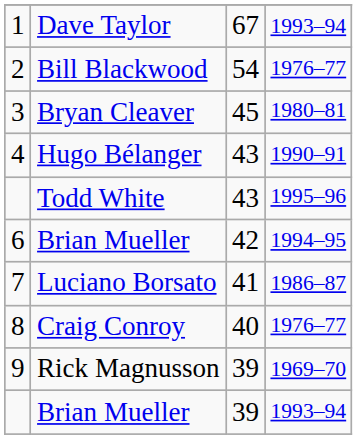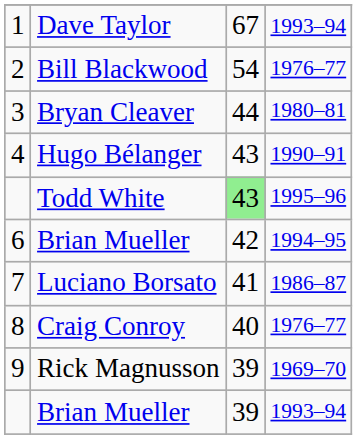Bryan Cleaver | column 3: 45 -> 44
Todd White | column 3: no background -> lightgreen background
